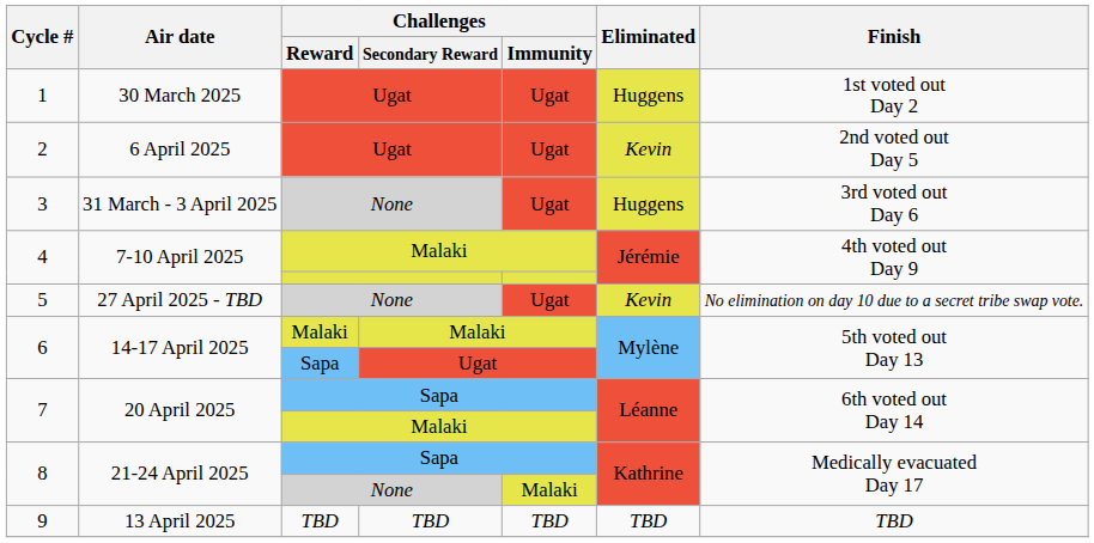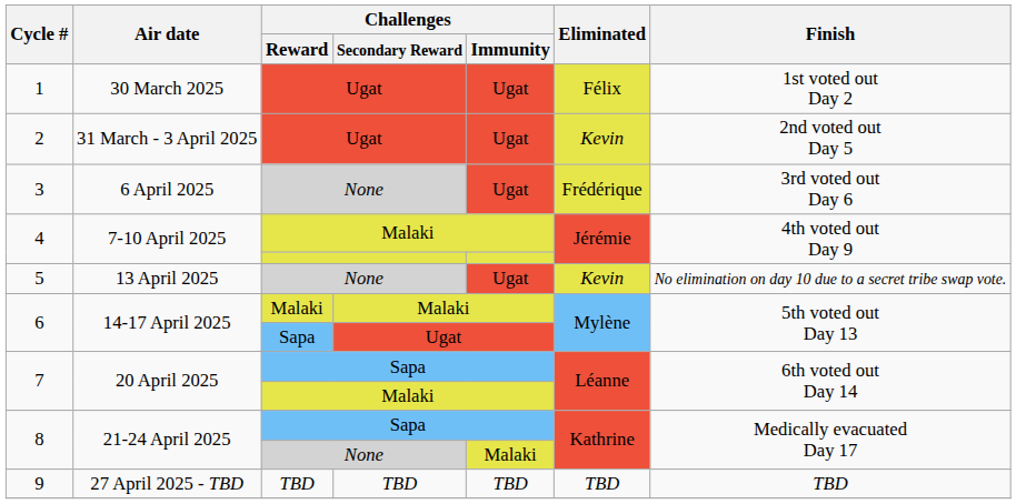1 | Eliminated: Huggens -> Félix
2 | Air date: 6 April 2025 -> 31 March - 3 April 2025
3 | Air date: 31 March - 3 April 2025 -> 6 April 2025
3 | Eliminated: Huggens -> Frédérique
5 | Air date: 27 April 2025 - TBD -> 13 April 2025
9 | Air date: 13 April 2025 -> 27 April 2025 - TBD
